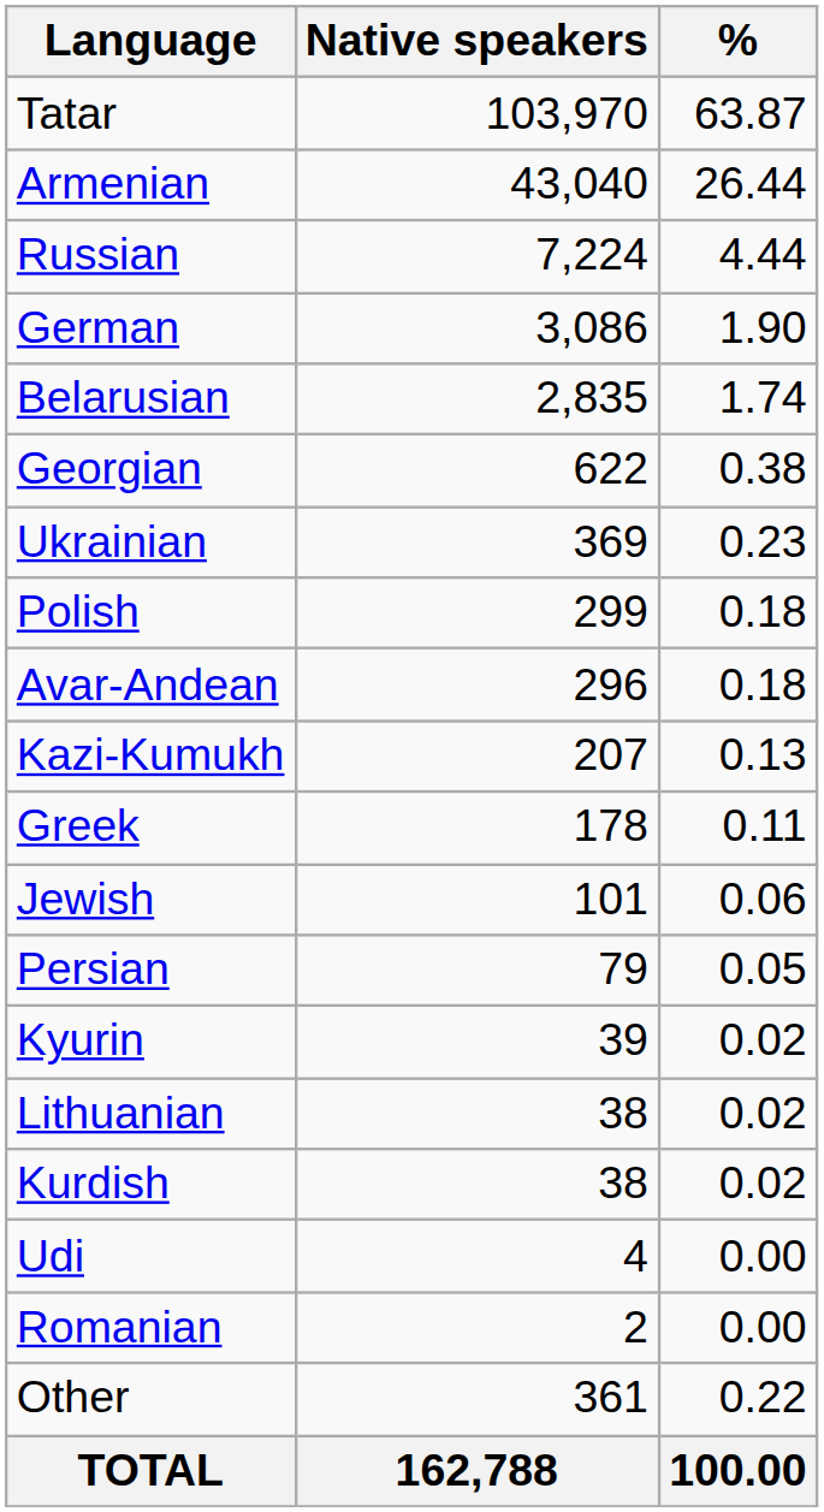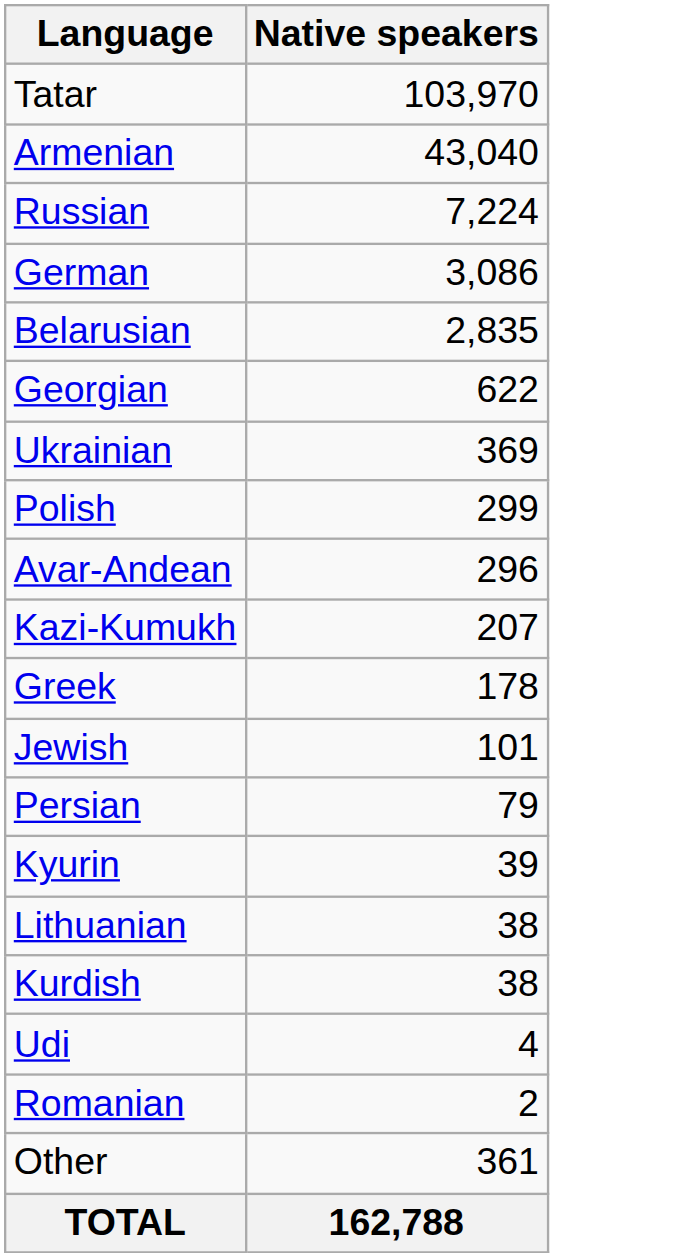- column: % | 63.87 | 26.44 | 4.44 | 1.90 | 1.74 | 0.38 | 0.23 | 0.18 | 0.18 | 0.13 | 0.11 | 0.06 | 0.05 | 0.02 | 0.02 | 0.02 | 0.00 | 0.00 | 0.22 | 100.00
